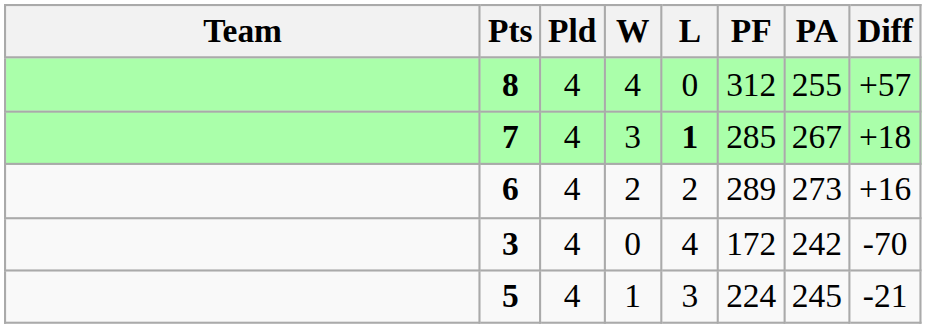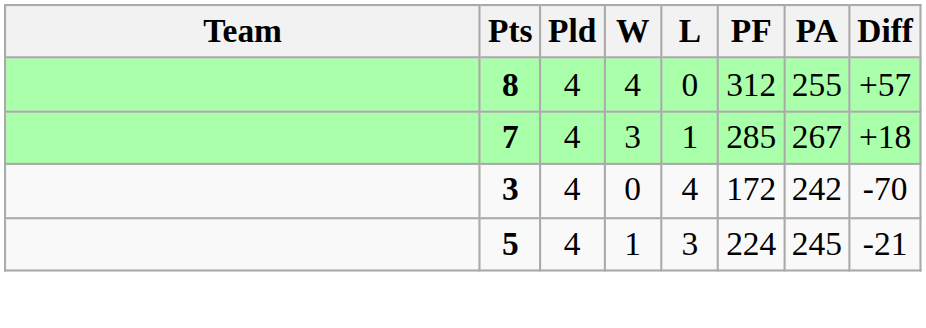7 | L: bold -> normal
- row: 6 | 4 | 2 | 2 | 289 | 273 | +16
